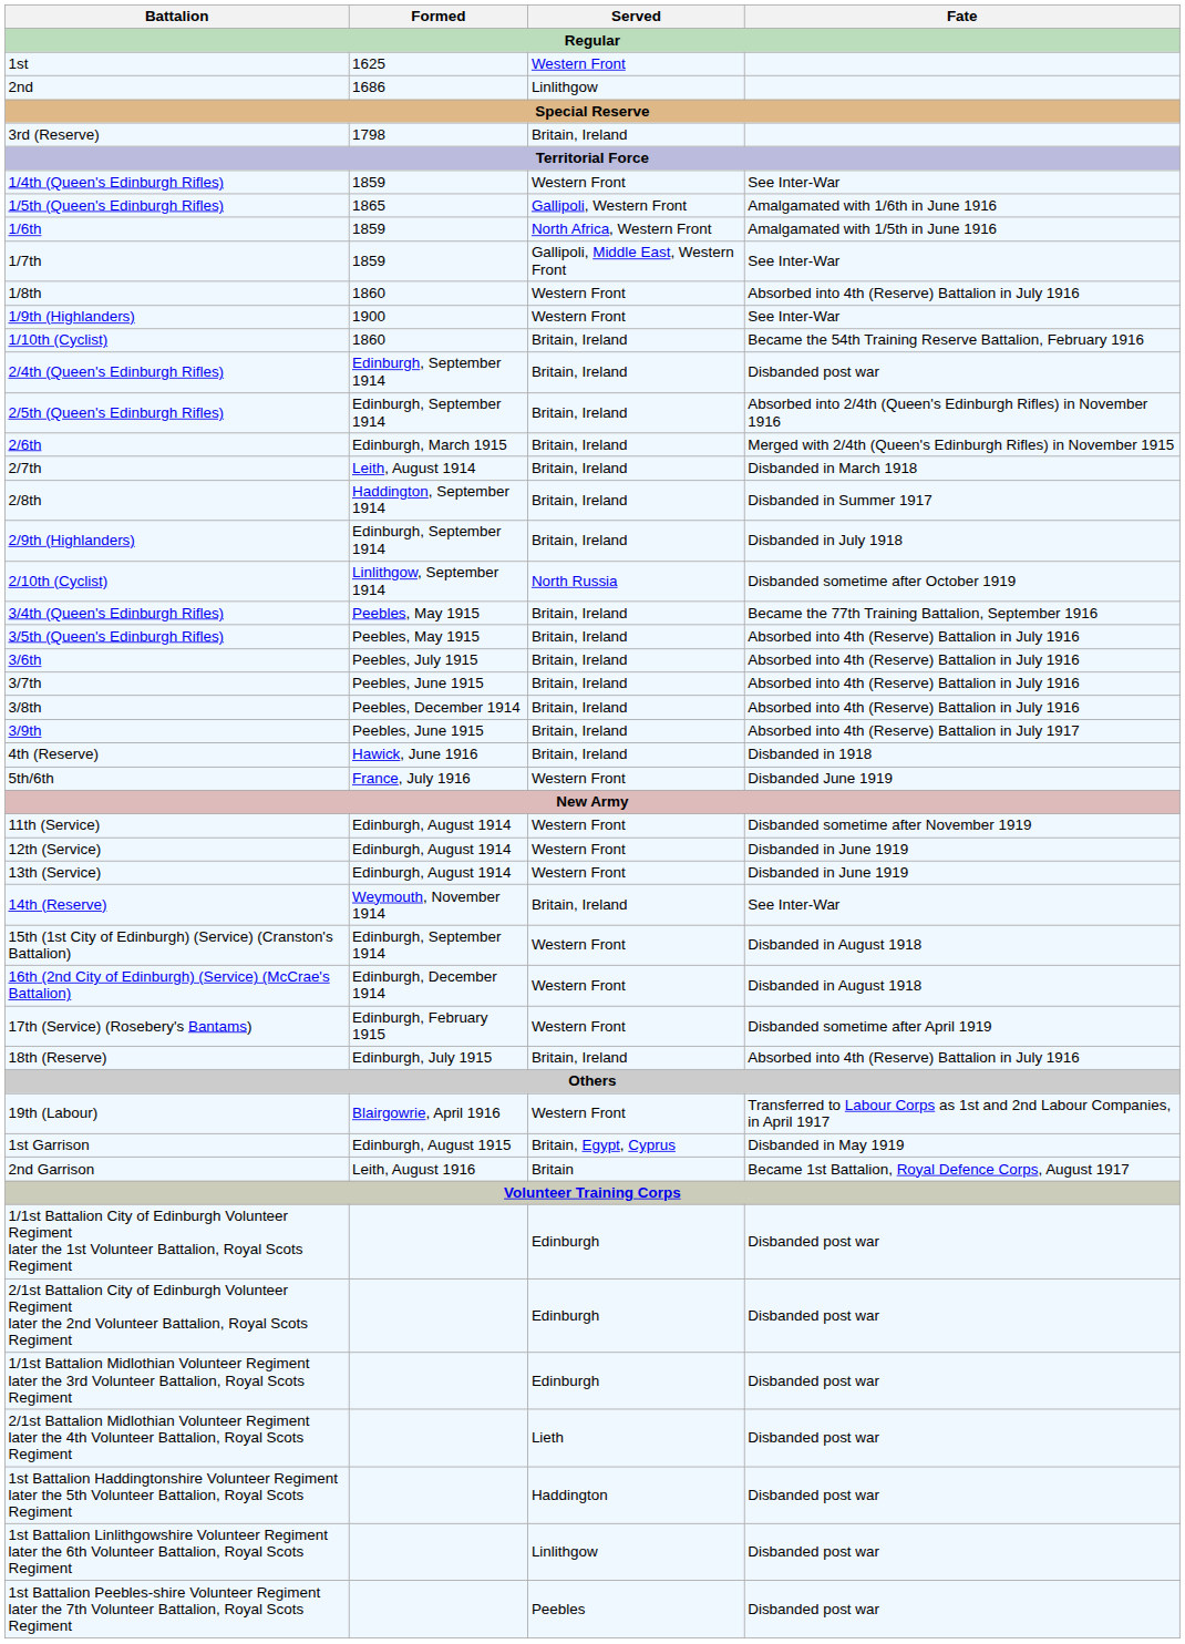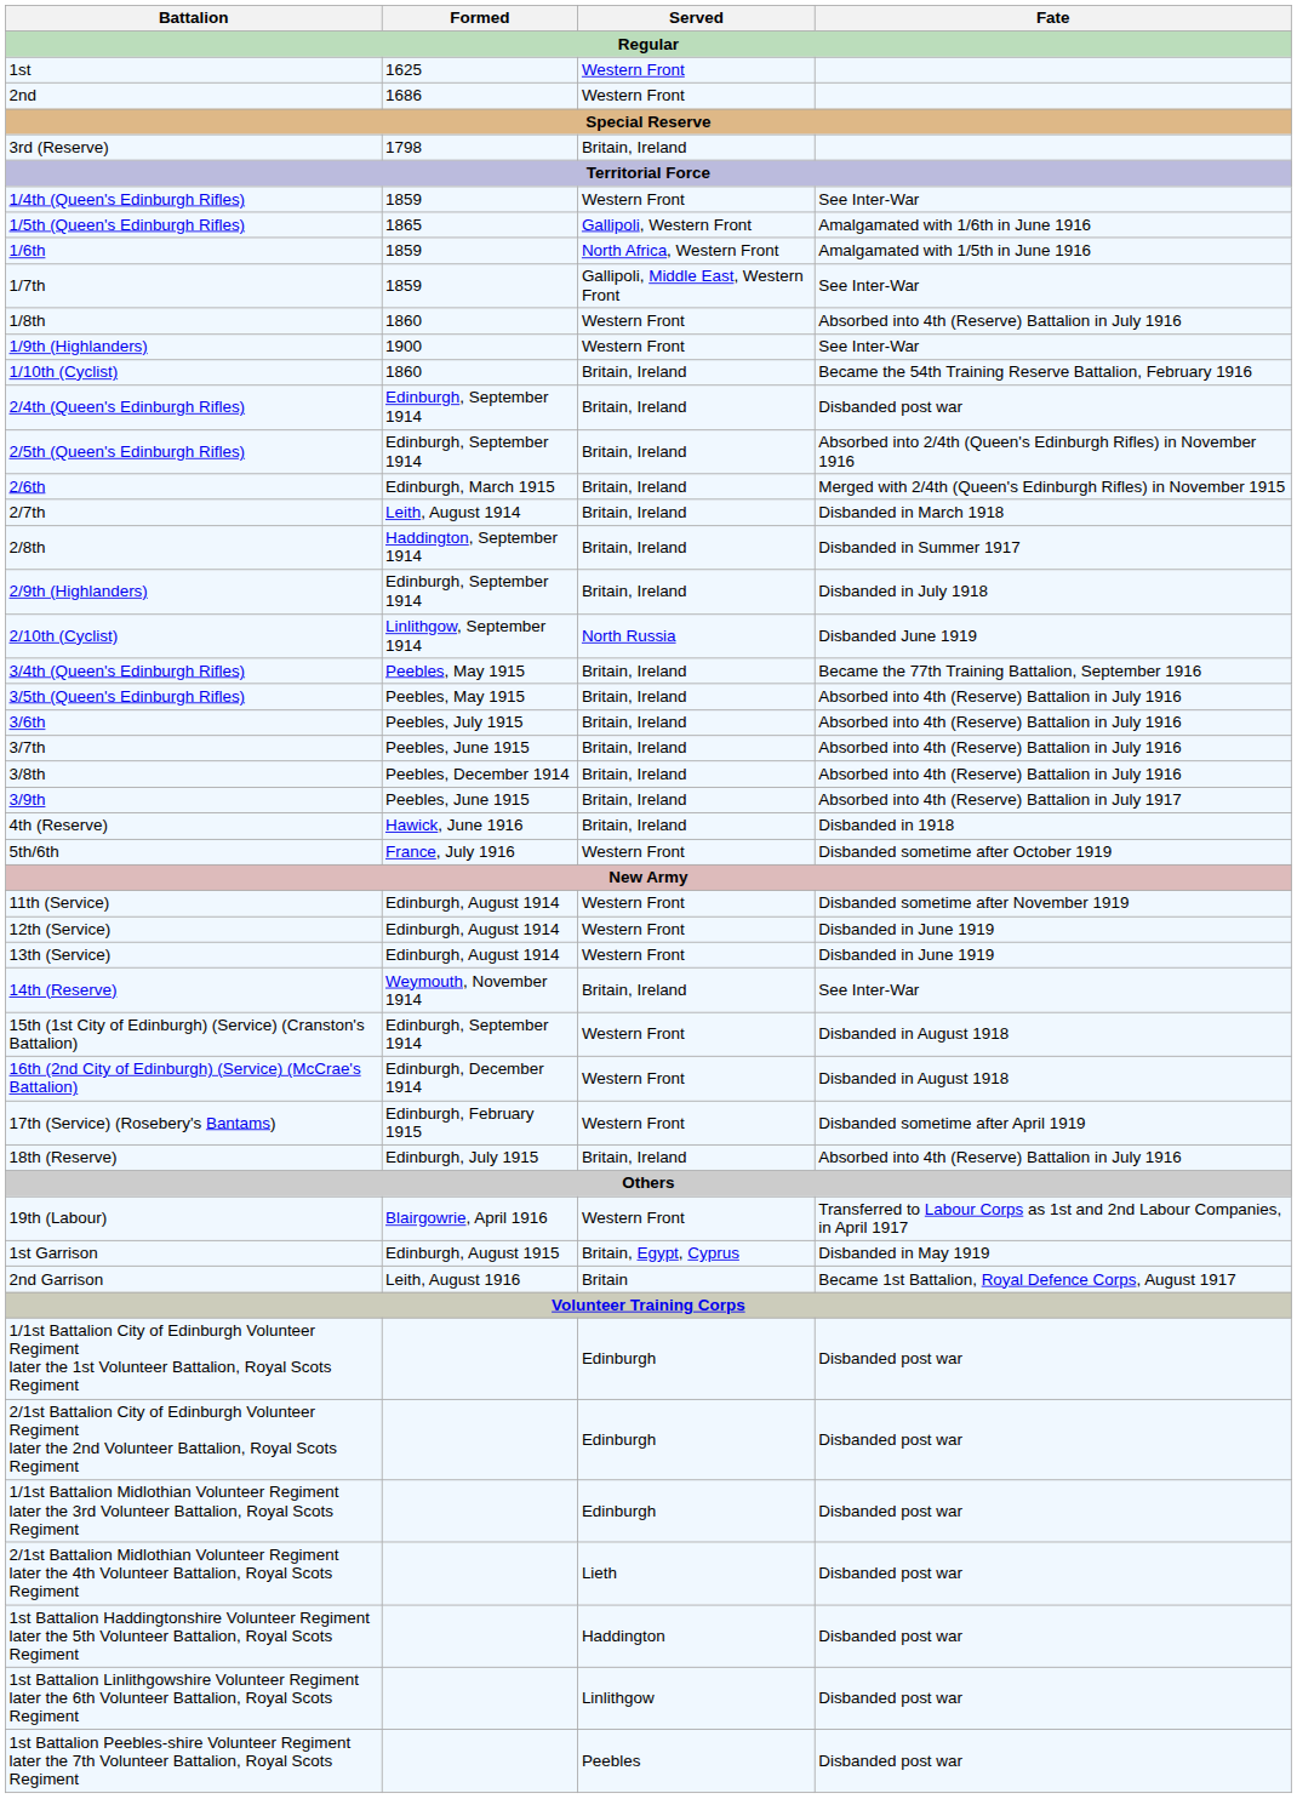2nd | Served: Linlithgow -> Western Front
2/10th (Cyclist) | Fate: Disbanded sometime after October 1919 -> Disbanded June 1919
5th/6th | Fate: Disbanded June 1919 -> Disbanded sometime after October 1919
